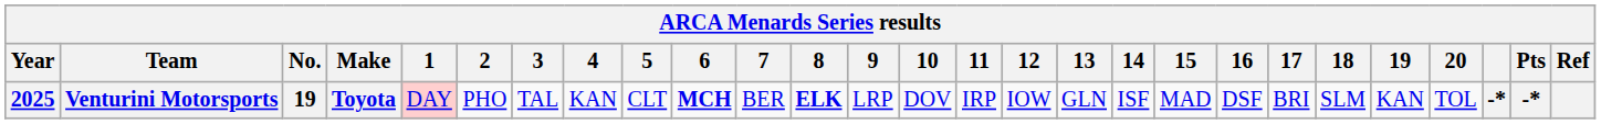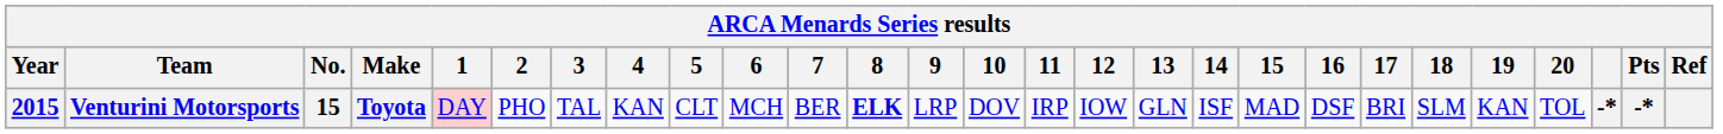Venturini Motorsports | Year: 2025 -> 2015
Venturini Motorsports | No.: 19 -> 15
Venturini Motorsports | 6: bold -> normal
